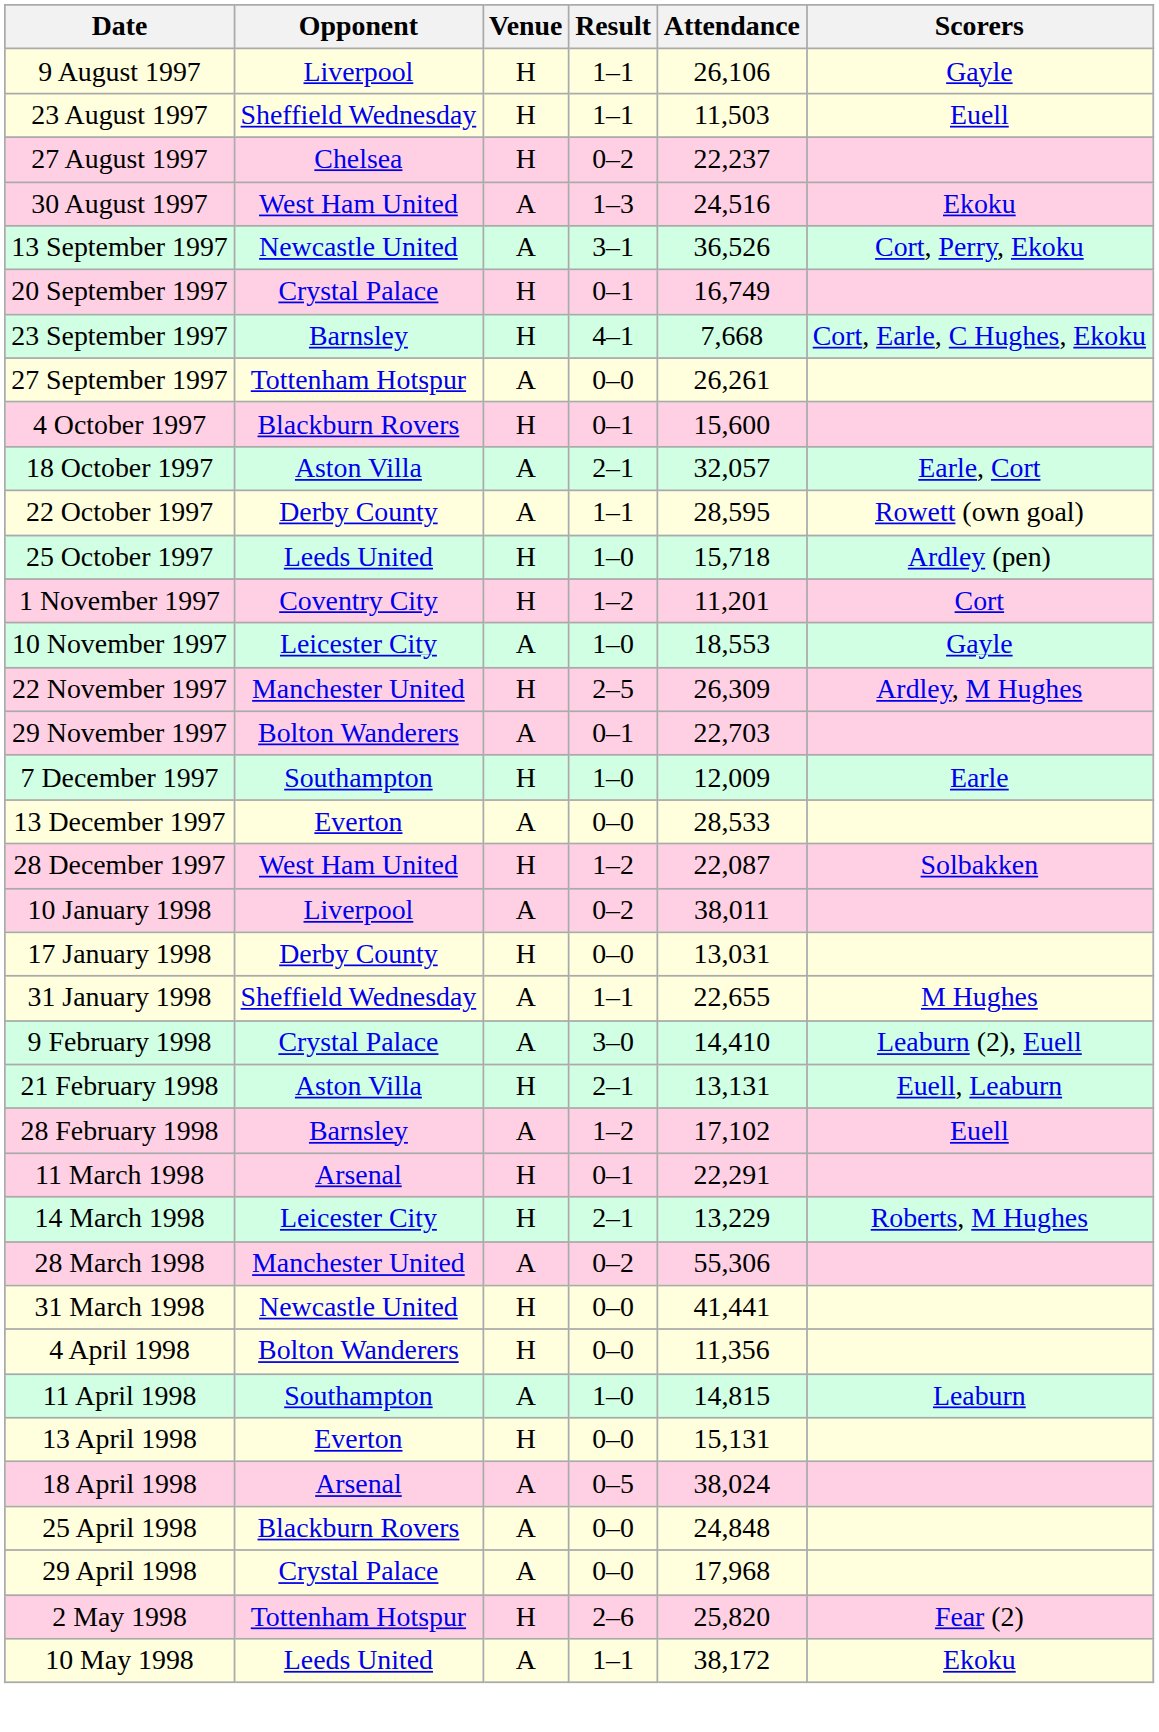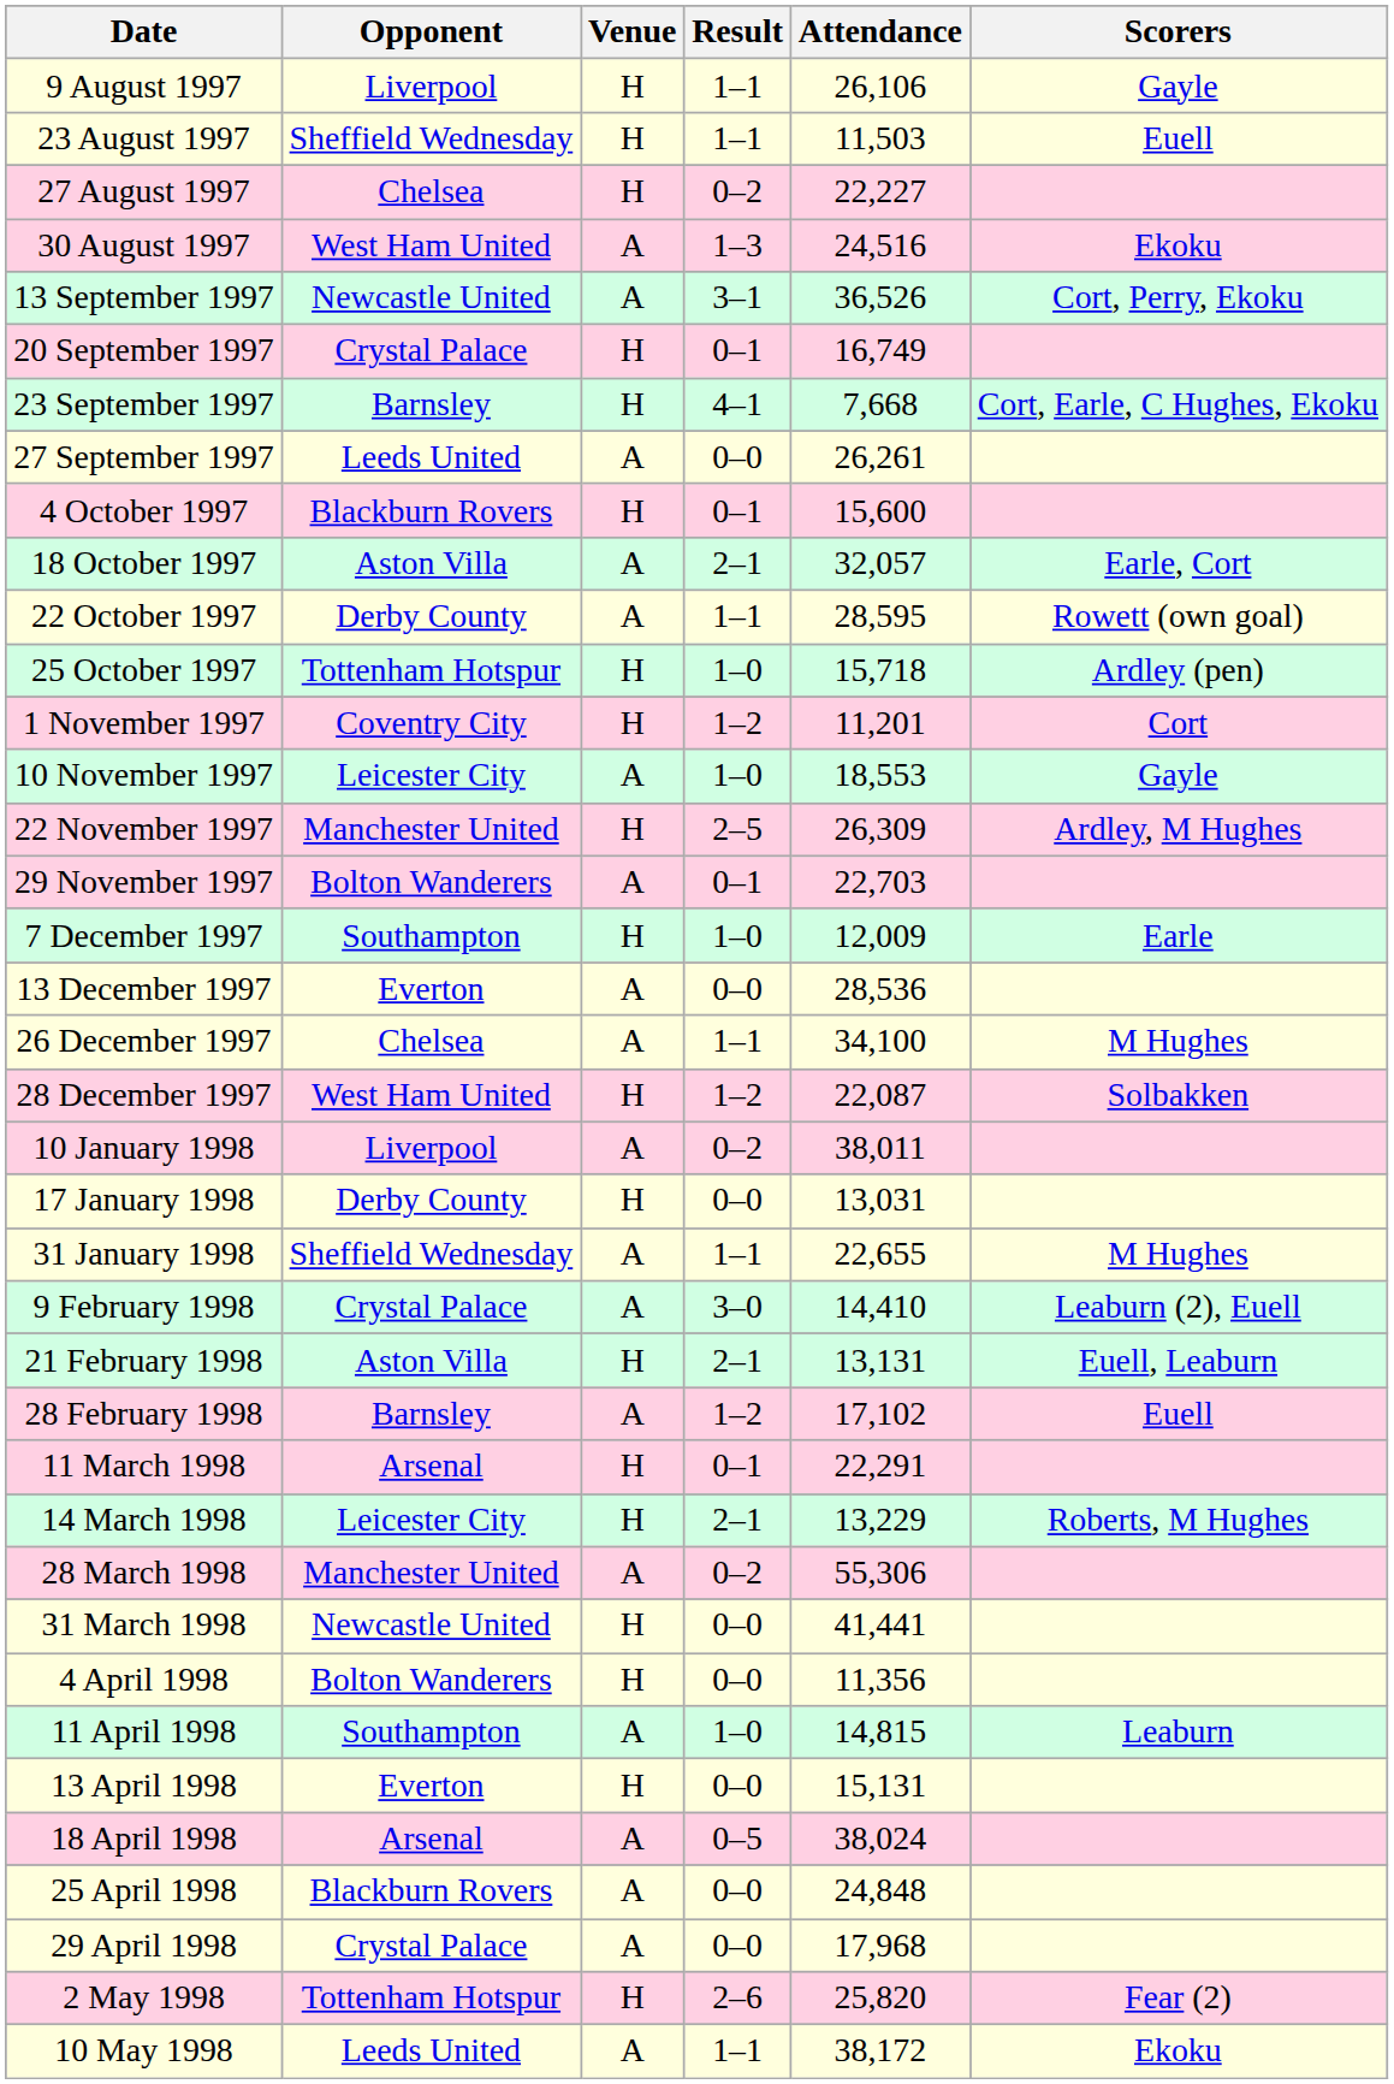27 August 1997 | Attendance: 22,237 -> 22,227
27 September 1997 | Opponent: Tottenham Hotspur -> Leeds United
25 October 1997 | Opponent: Leeds United -> Tottenham Hotspur
13 December 1997 | Attendance: 28,533 -> 28,536
+ row: 26 December 1997 | Chelsea | A | 1–1 | 34,100 | M Hughes
